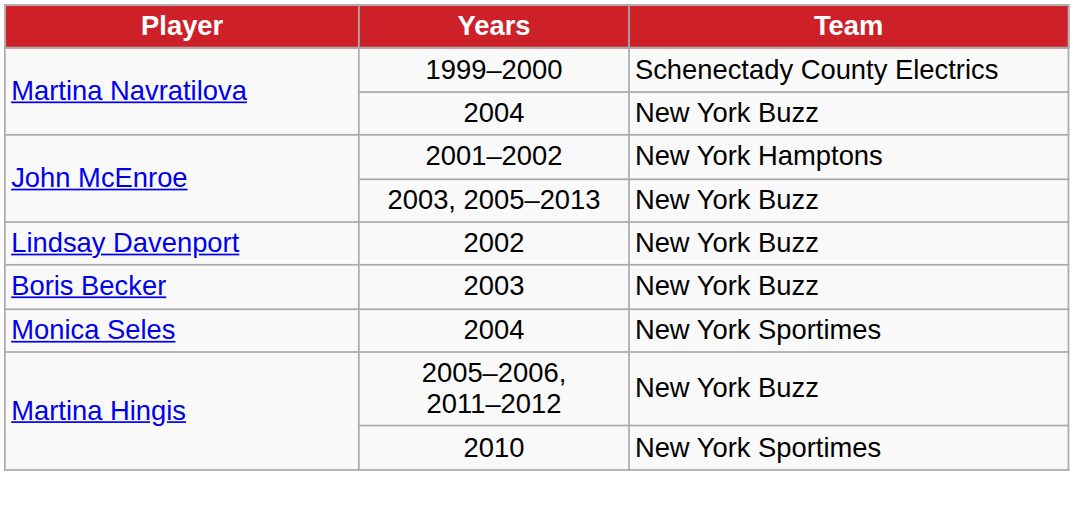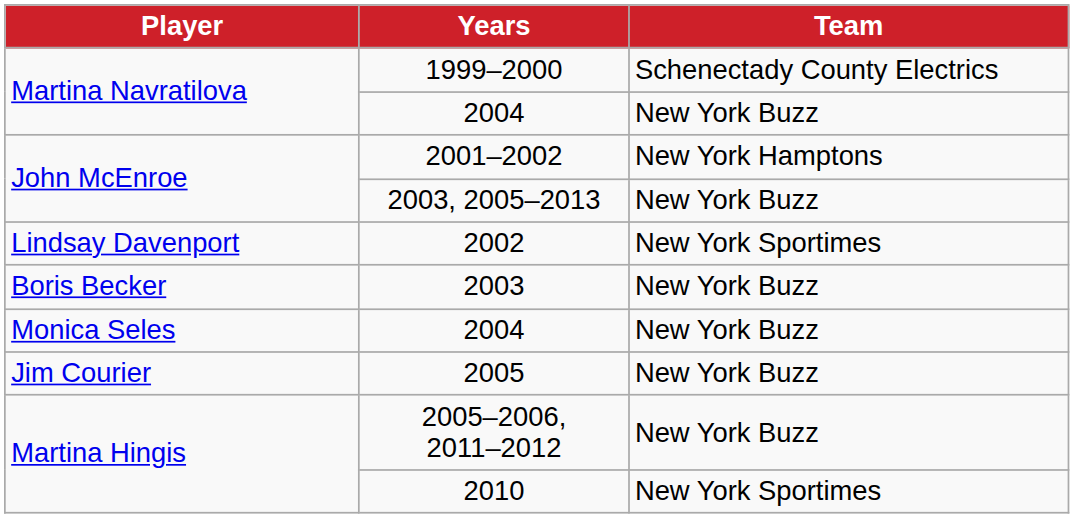2002 | Team: New York Buzz -> New York Sportimes
Monica Seles / 2004 | Team: New York Sportimes -> New York Buzz
+ row: Jim Courier | 2005 | New York Buzz
